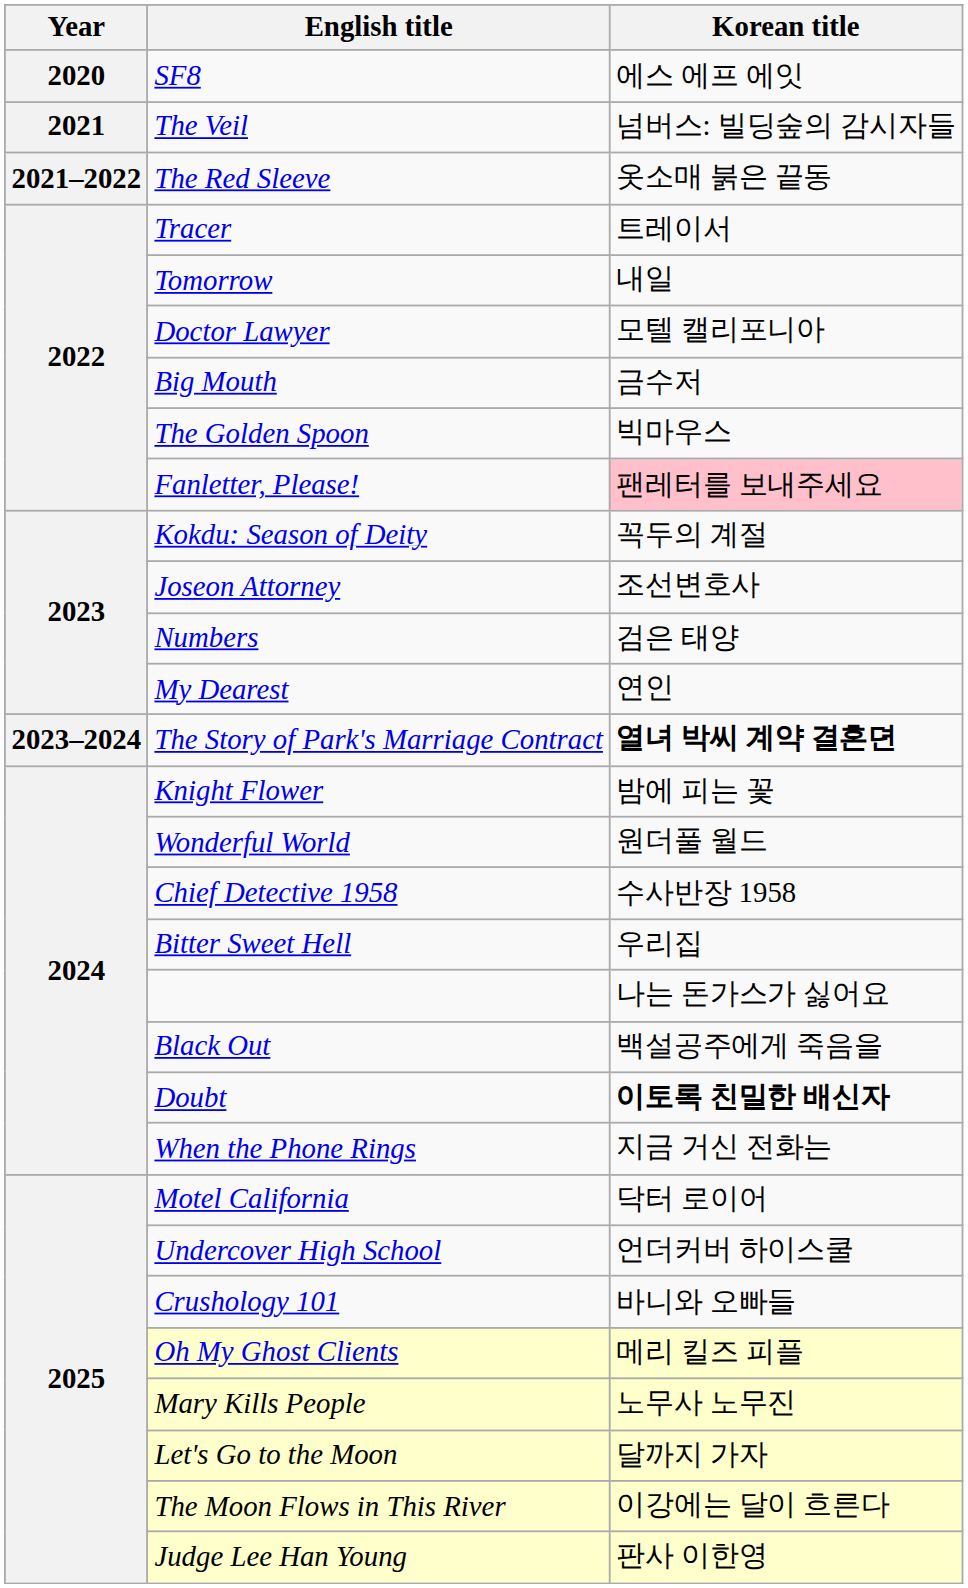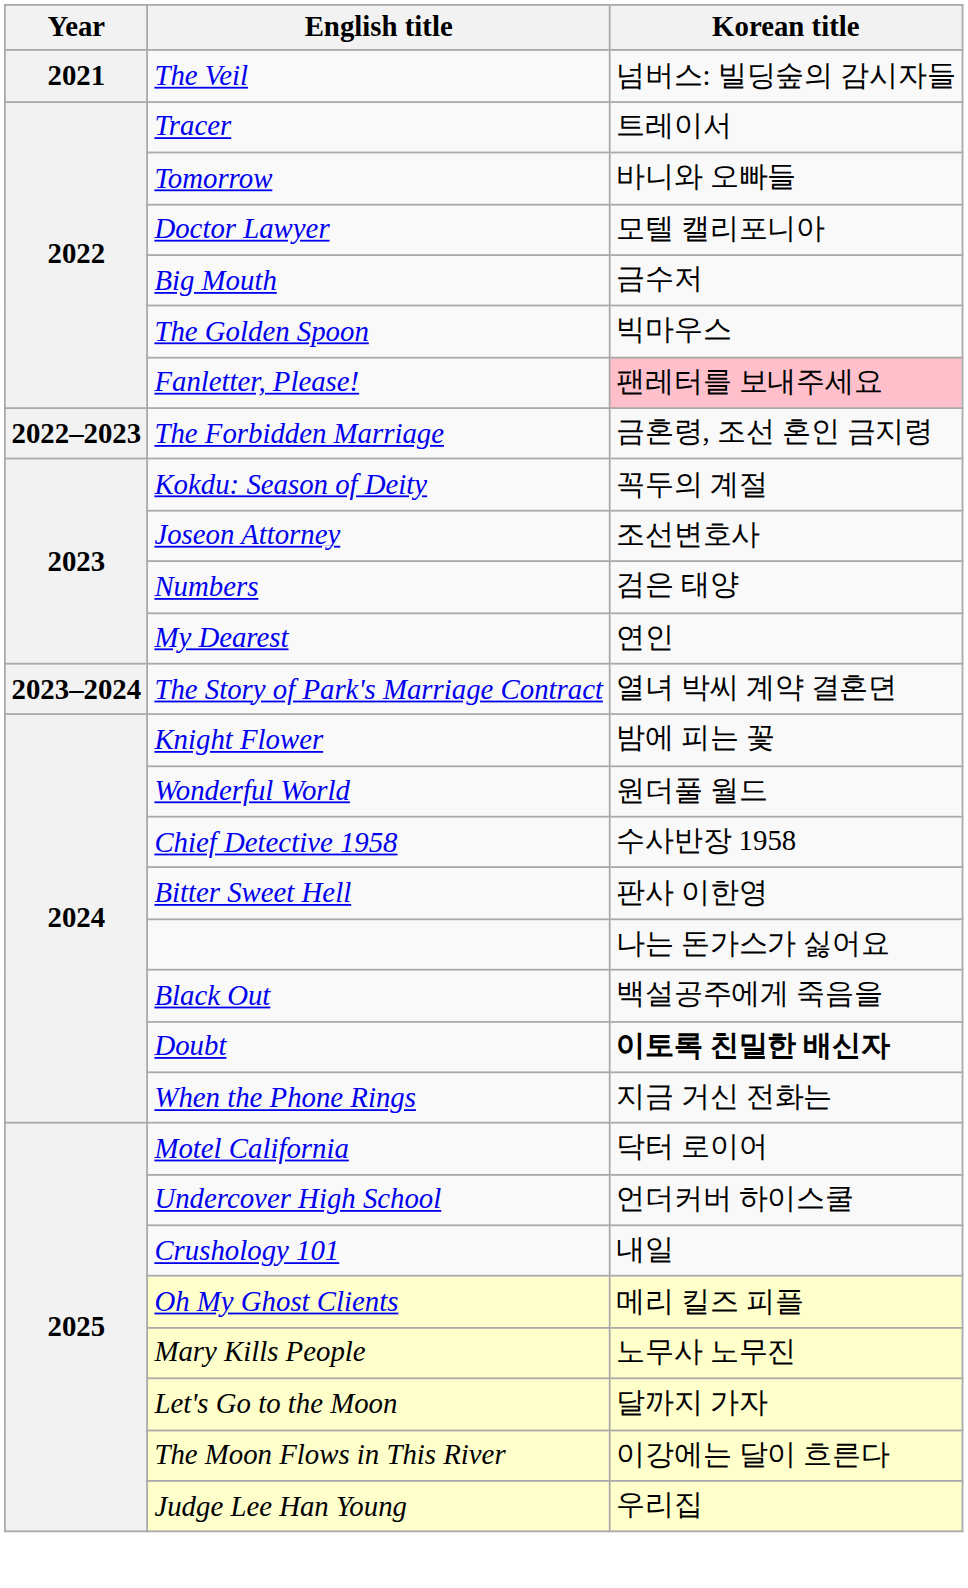- row: 2020 | SF8 | 에스 에프 에잇
- row: 2021–2022 | The Red Sleeve | 옷소매 붉은 끝동
Tomorrow | Korean title: 내일 -> 바니와 오빠들
+ row: 2022–2023 | The Forbidden Marriage | 금혼령, 조선 혼인 금지령
The Story of Park's Marriage Contract | Korean title: bold -> normal
Bitter Sweet Hell | Korean title: 우리집 -> 판사 이한영
Crushology 101 | Korean title: 바니와 오빠들 -> 내일
Judge Lee Han Young | Korean title: 판사 이한영 -> 우리집
